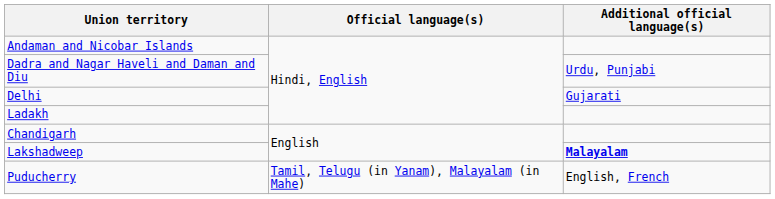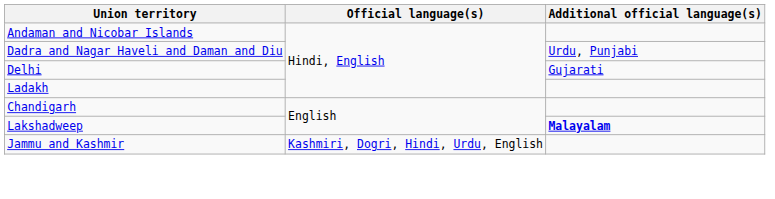+ row: Jammu and Kashmir | Kashmiri, Dogri, Hindi, Urdu, English
- row: Puducherry | Tamil, Telugu (in Yanam), Malayalam (in Mahe) | English, French
